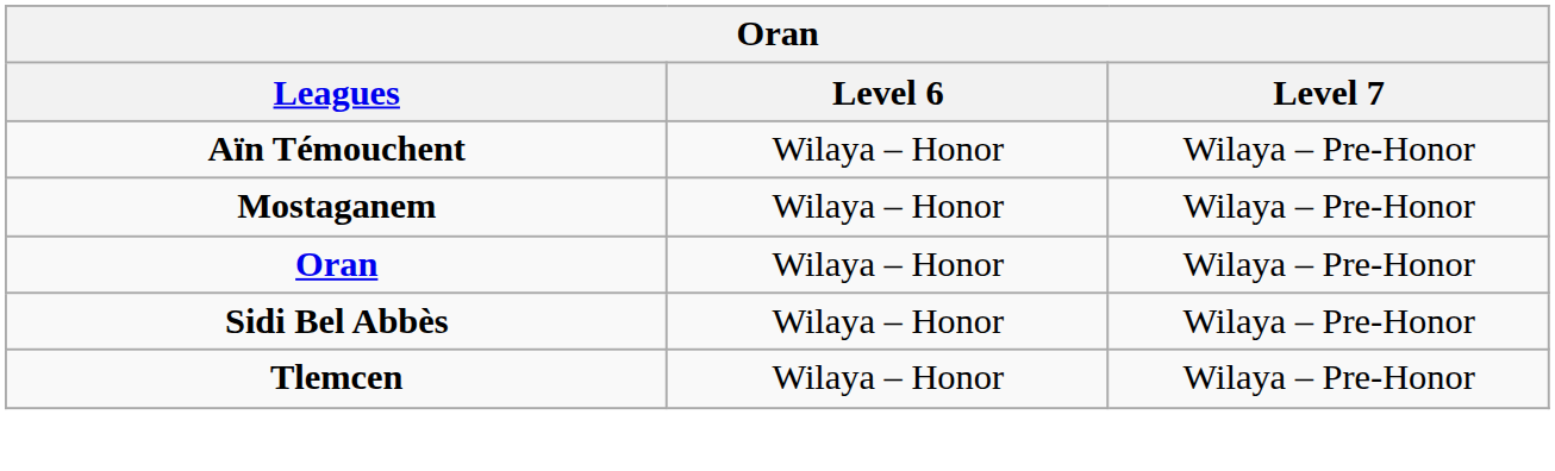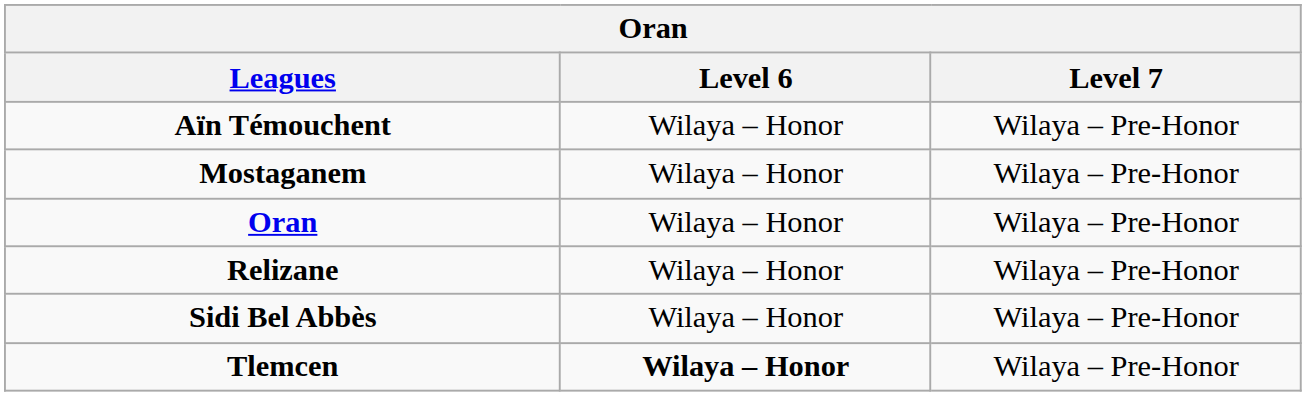+ row: Relizane | Wilaya – Honor | Wilaya – Pre-Honor
Tlemcen | Level 6: normal -> bold
